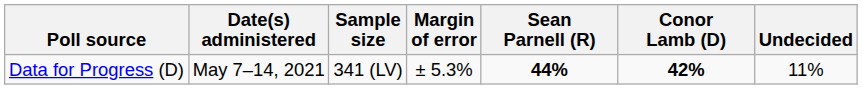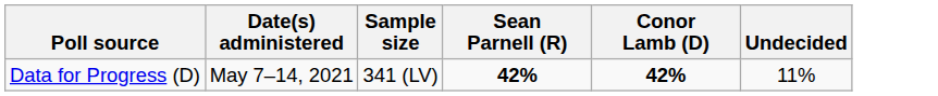- column: Margin of error | ± 5.3%
Data for Progress (D) | Sean Parnell (R): 44% -> 42%
